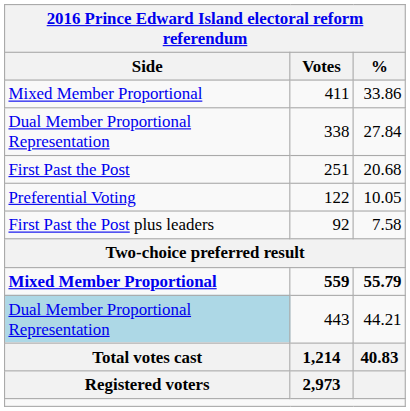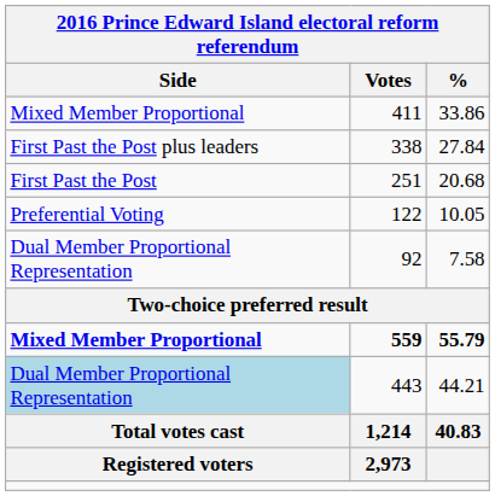338 | Side: Dual Member Proportional Representation -> First Past the Post plus leaders
92 | Side: First Past the Post plus leaders -> Dual Member Proportional Representation
